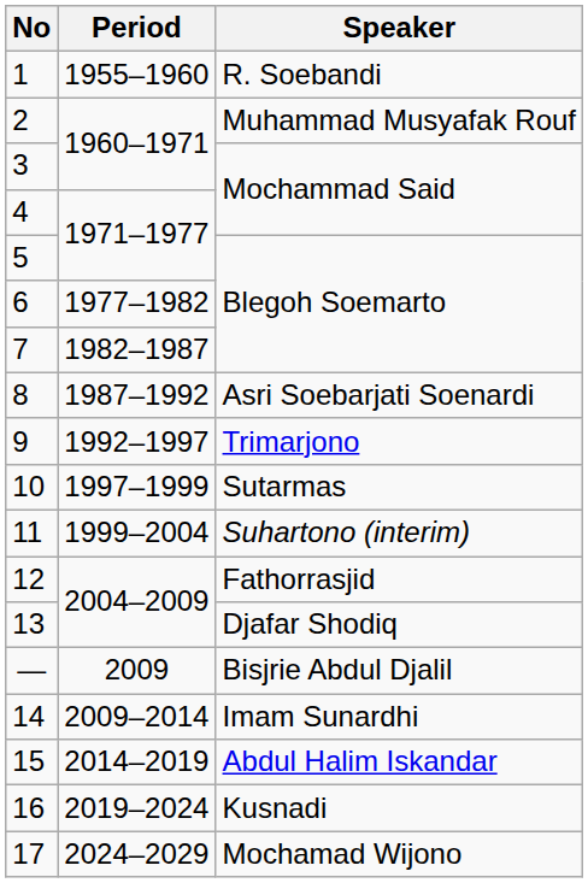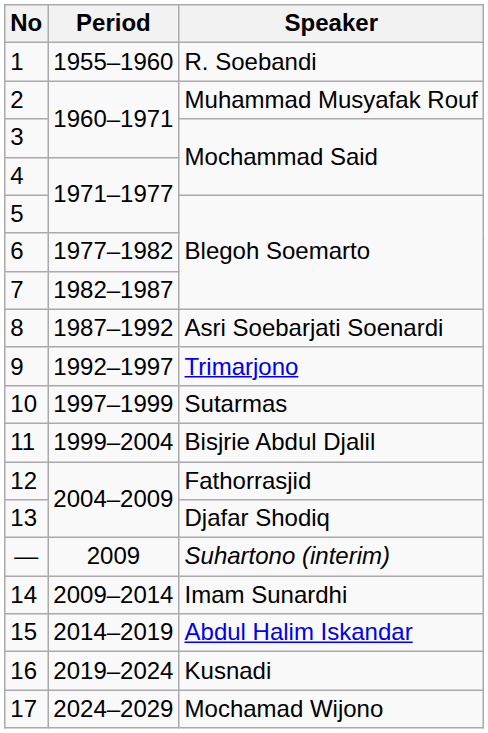11 | Speaker: Suhartono (interim) -> Bisjrie Abdul Djalil
— | Speaker: Bisjrie Abdul Djalil -> Suhartono (interim)
